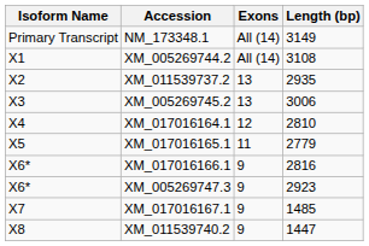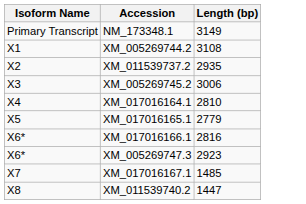- column: Exons | All (14) | All (14) | 13 | 13 | 12 | 11 | 9 | 9 | 9 | 9
